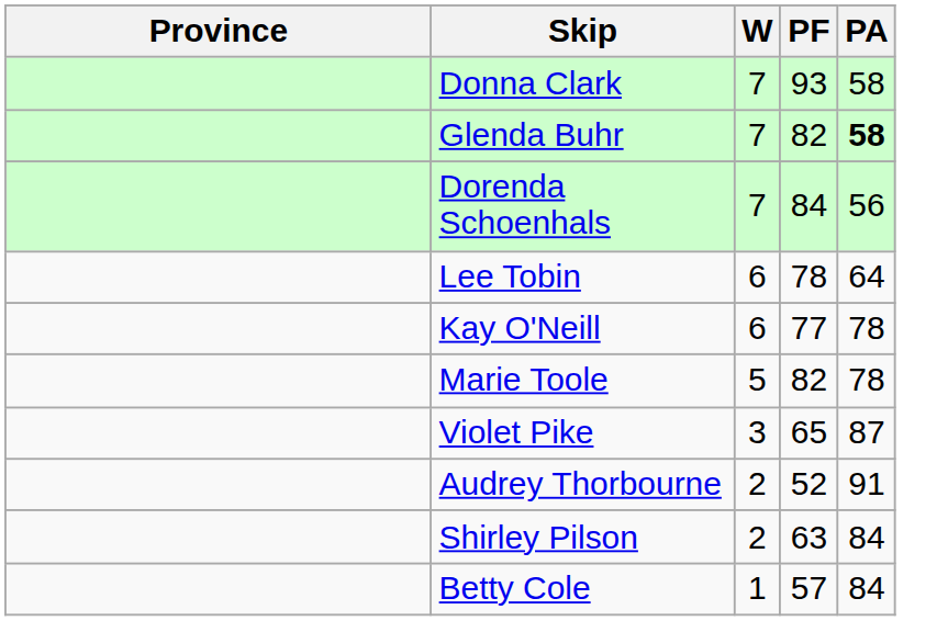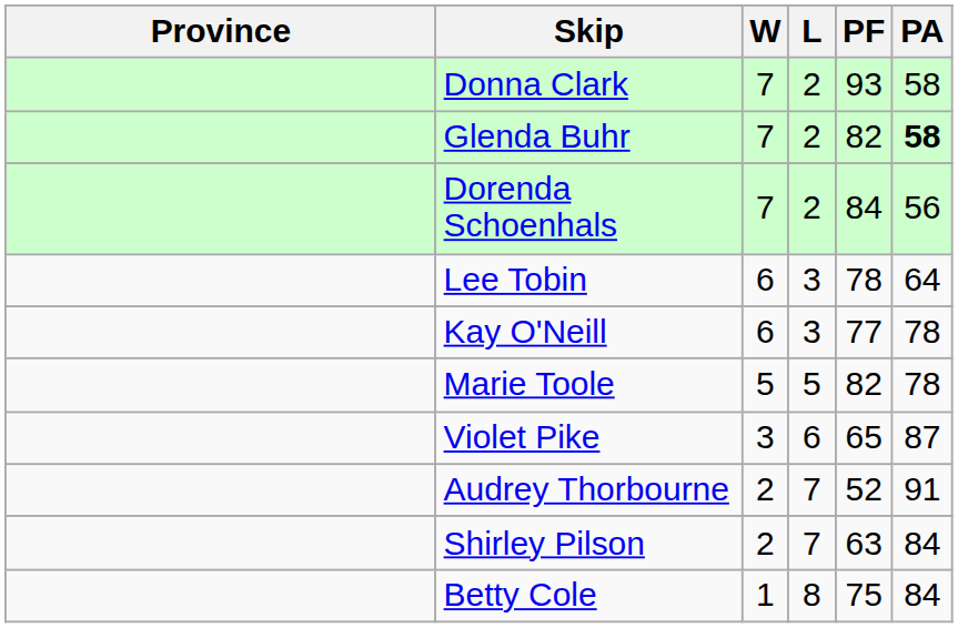+ column: L | 2 | 2 | 2 | 3 | 3 | 5 | 6 | 7 | 7 | 8
Betty Cole | PF: 57 -> 75
